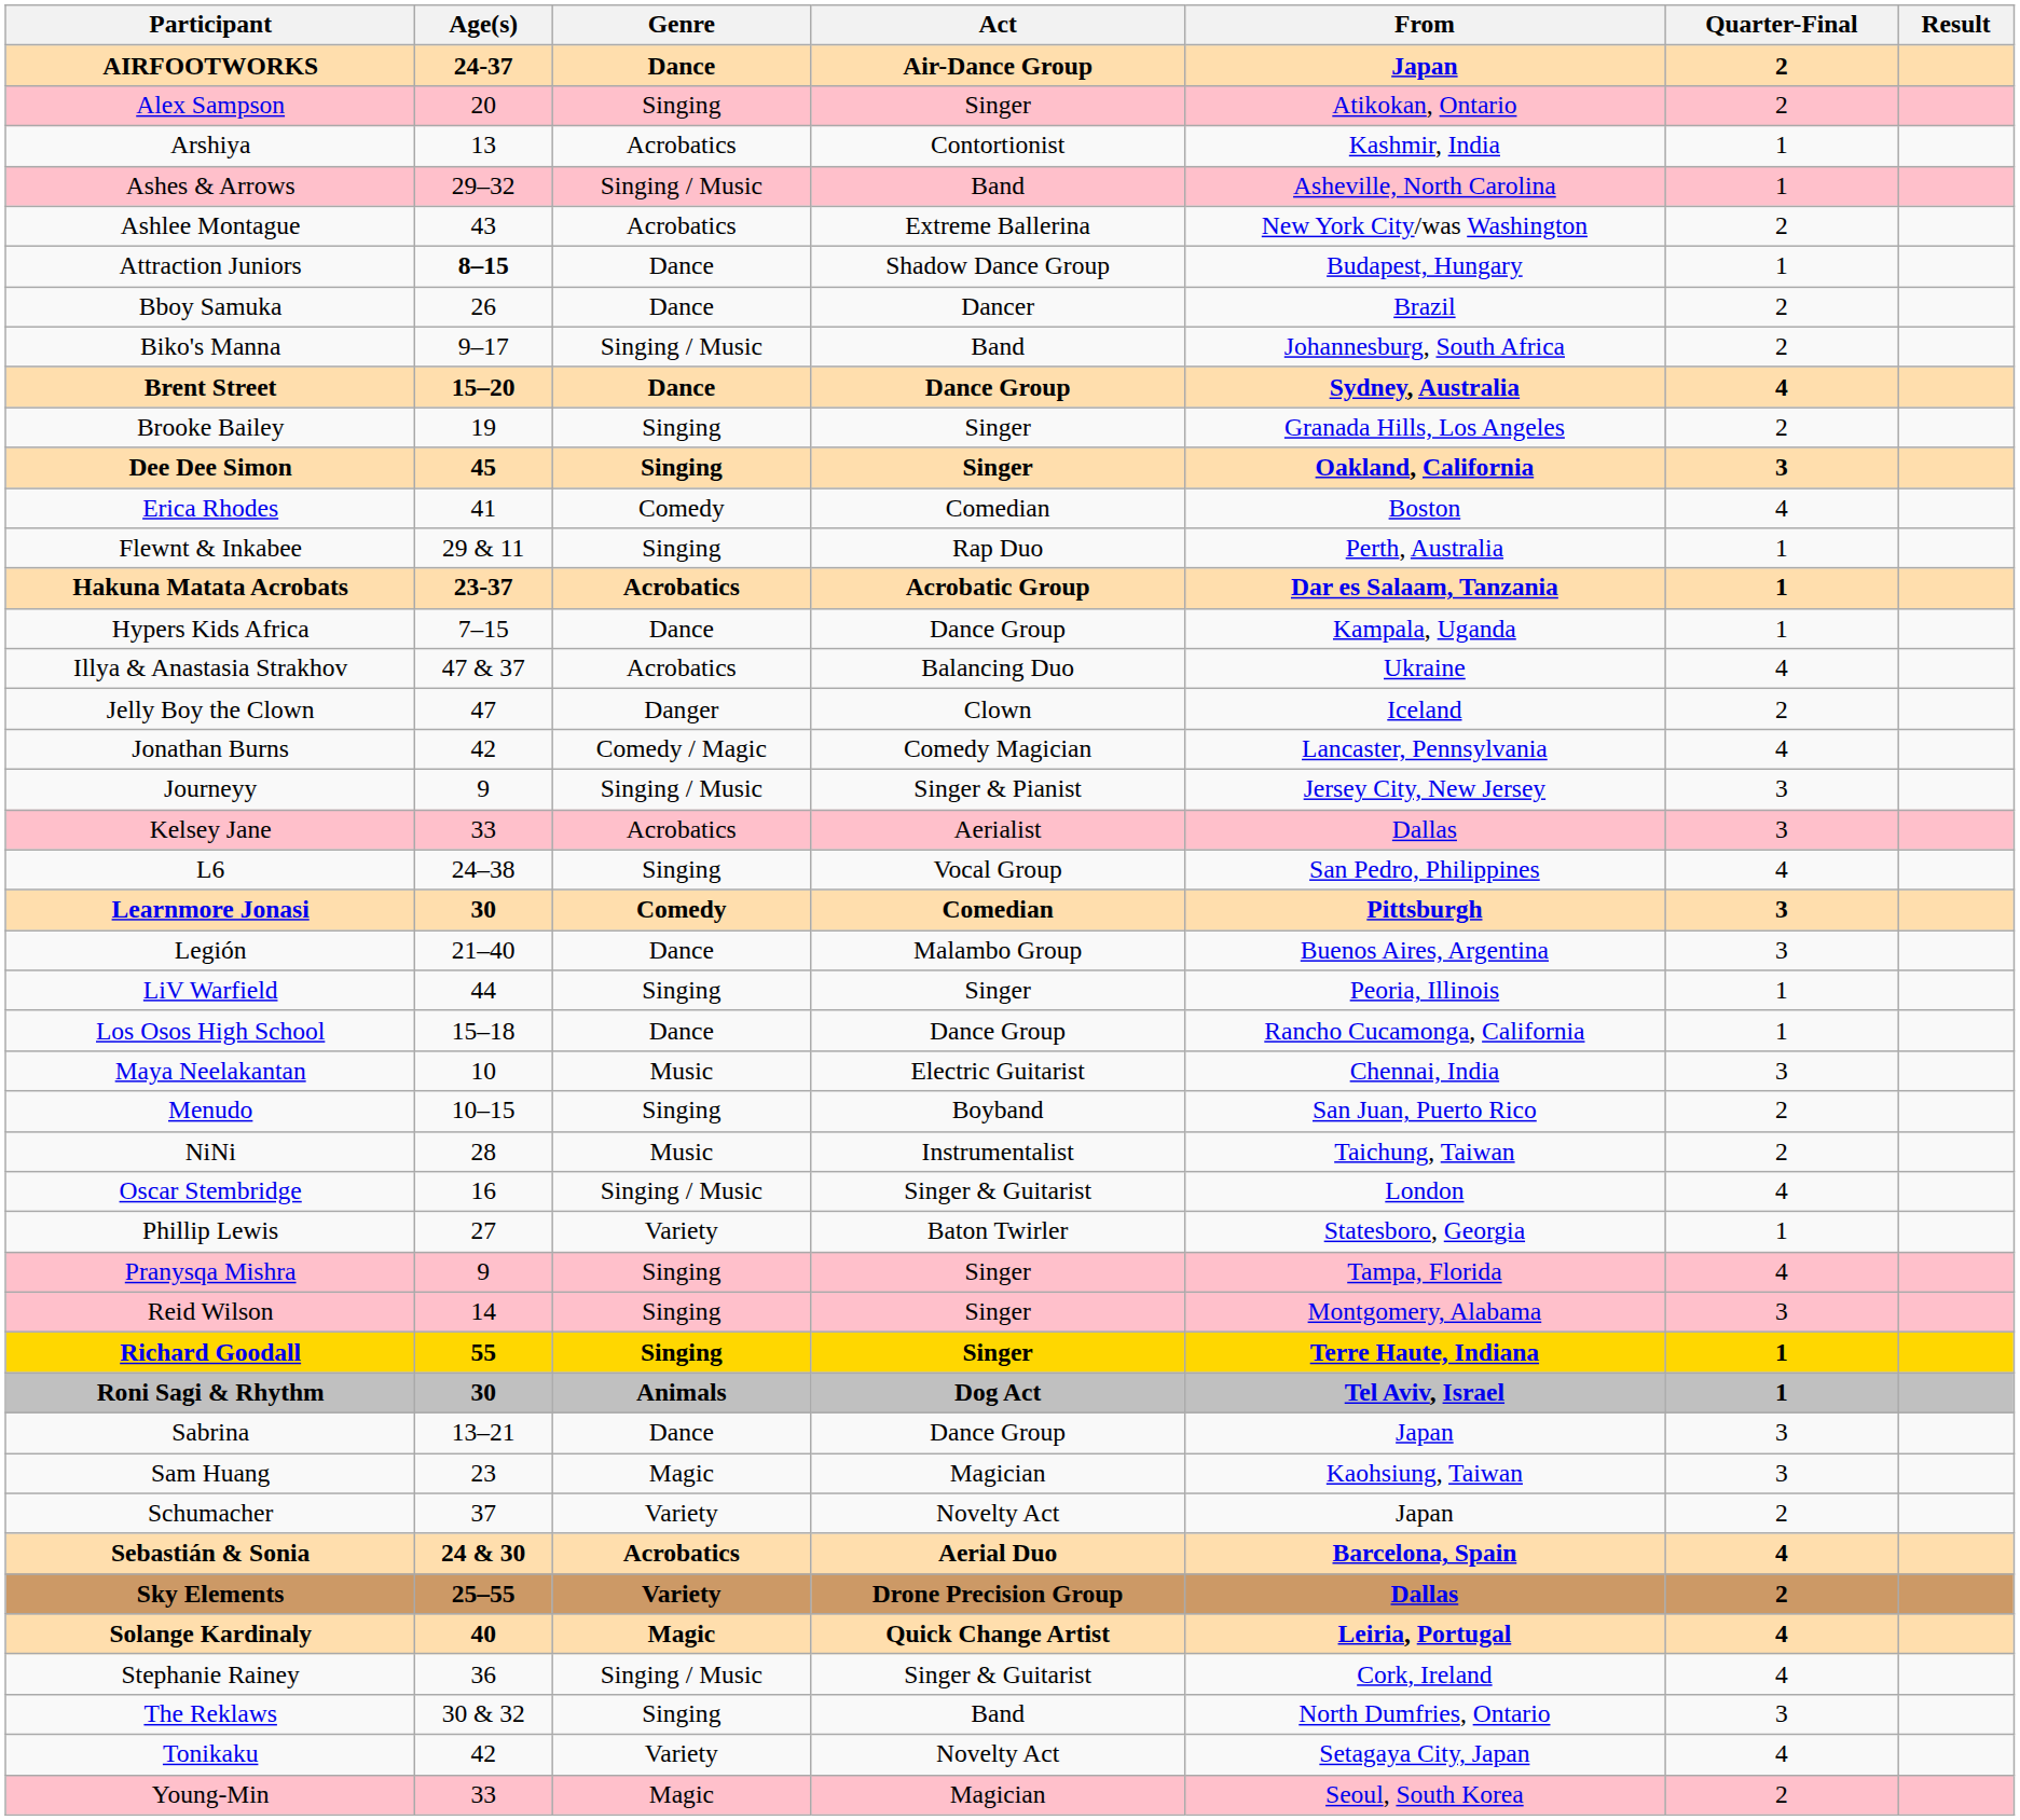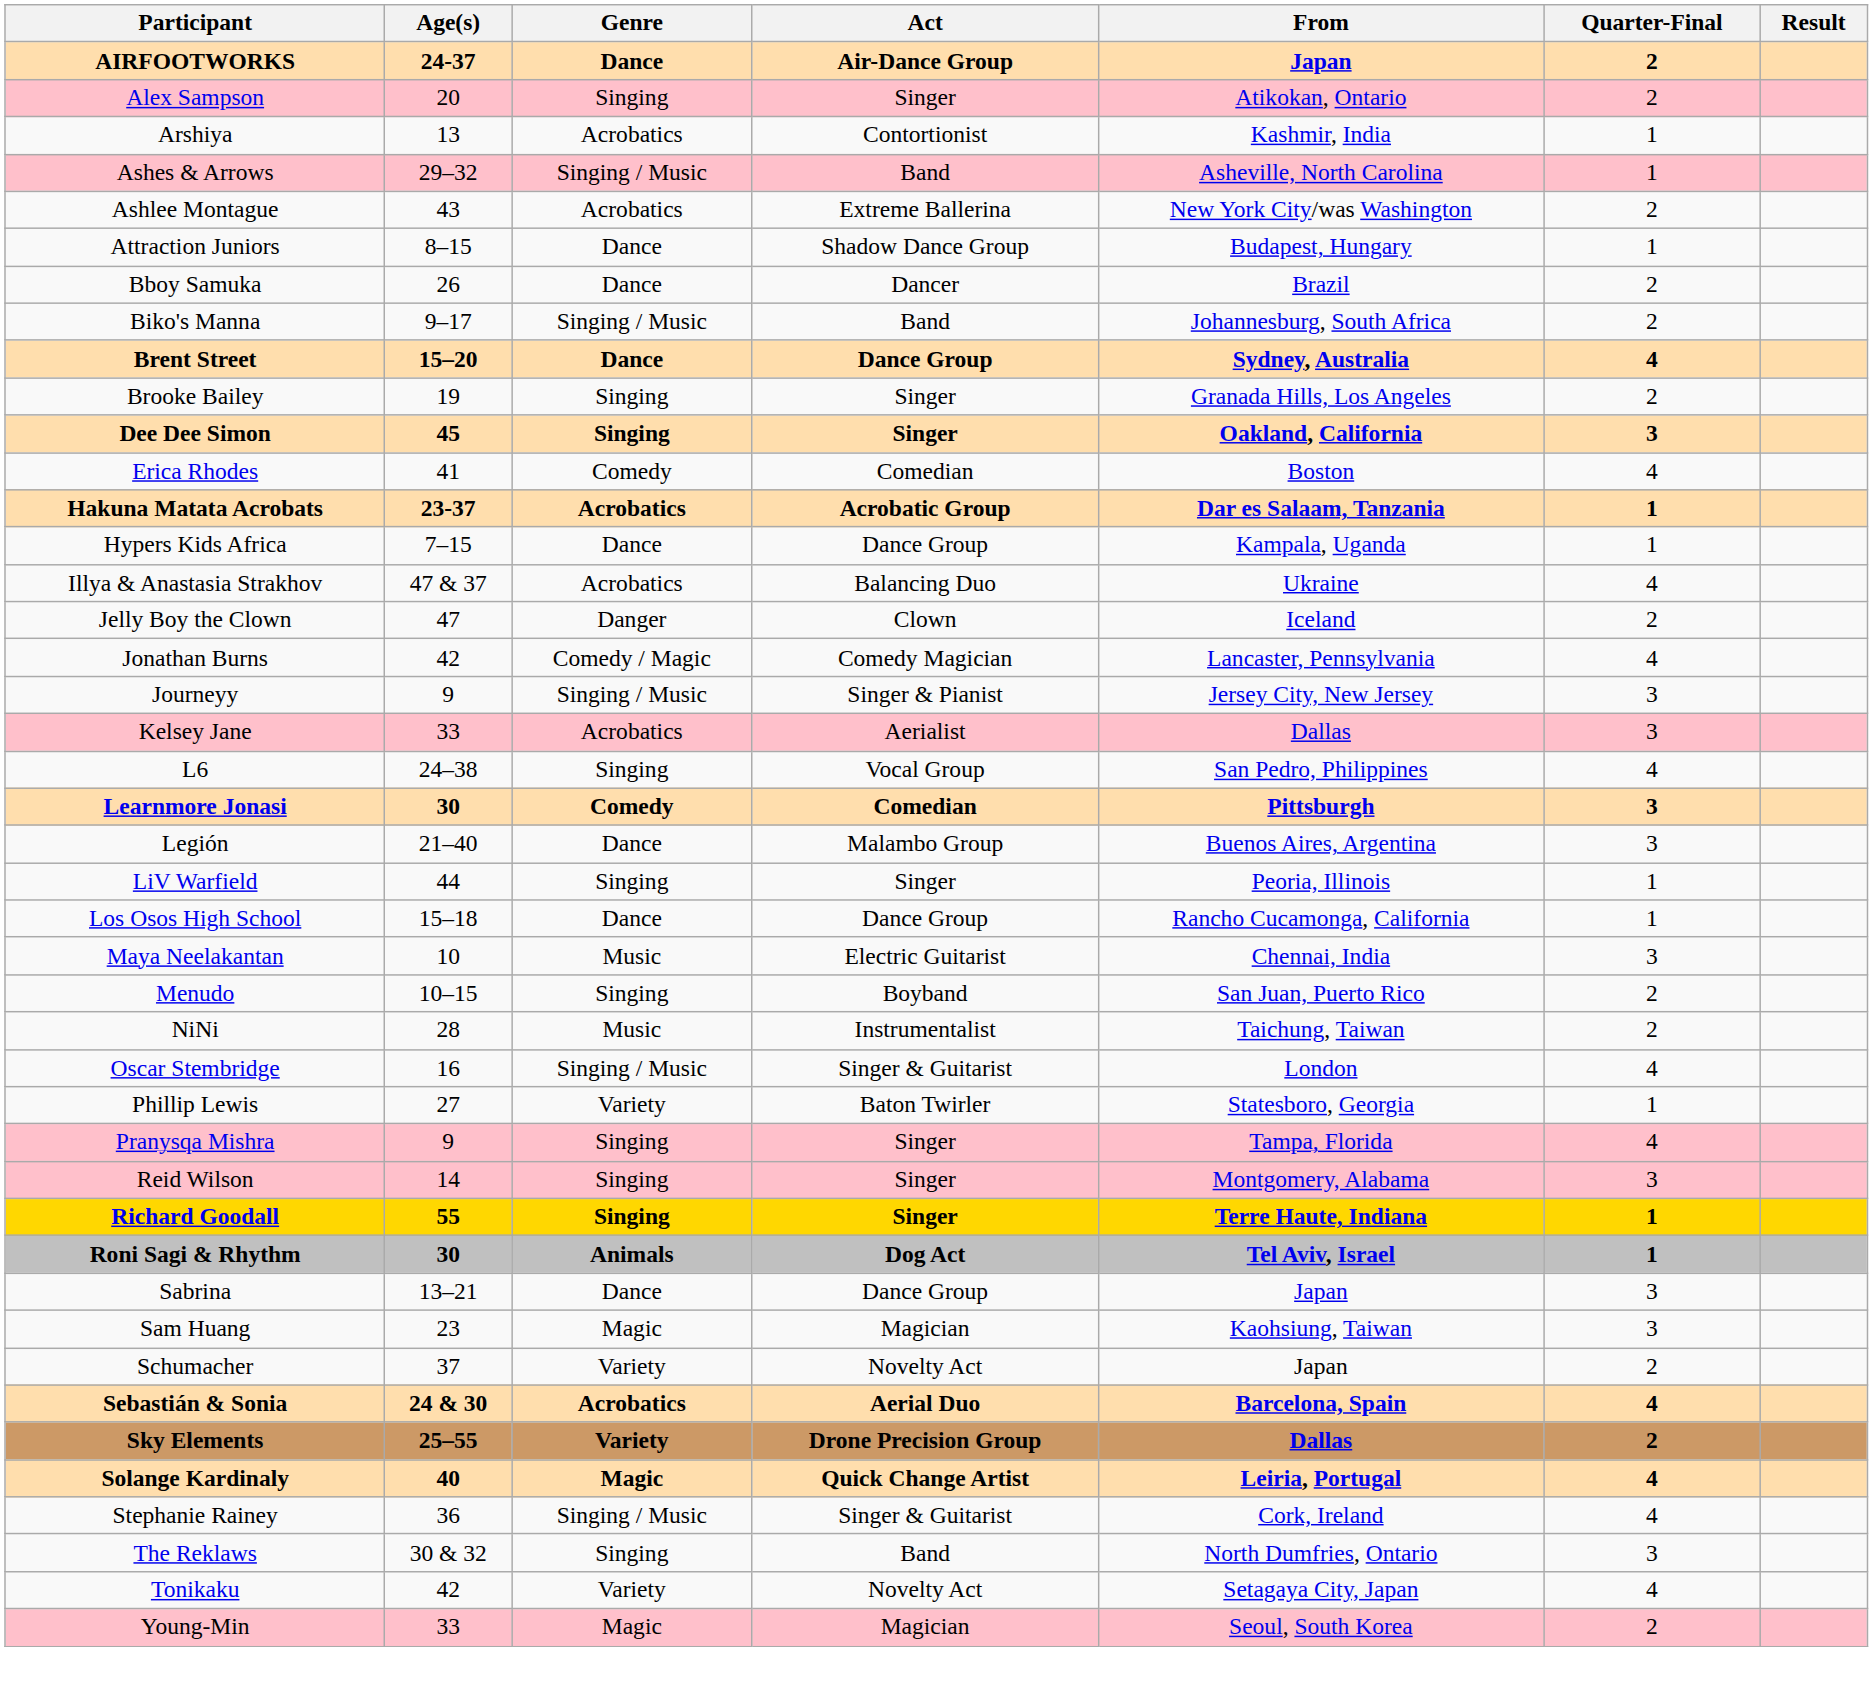Attraction Juniors | Age(s): bold -> normal
- row: Flewnt & Inkabee | 29 & 11 | Singing | Rap Duo | Perth, Australia | 1
